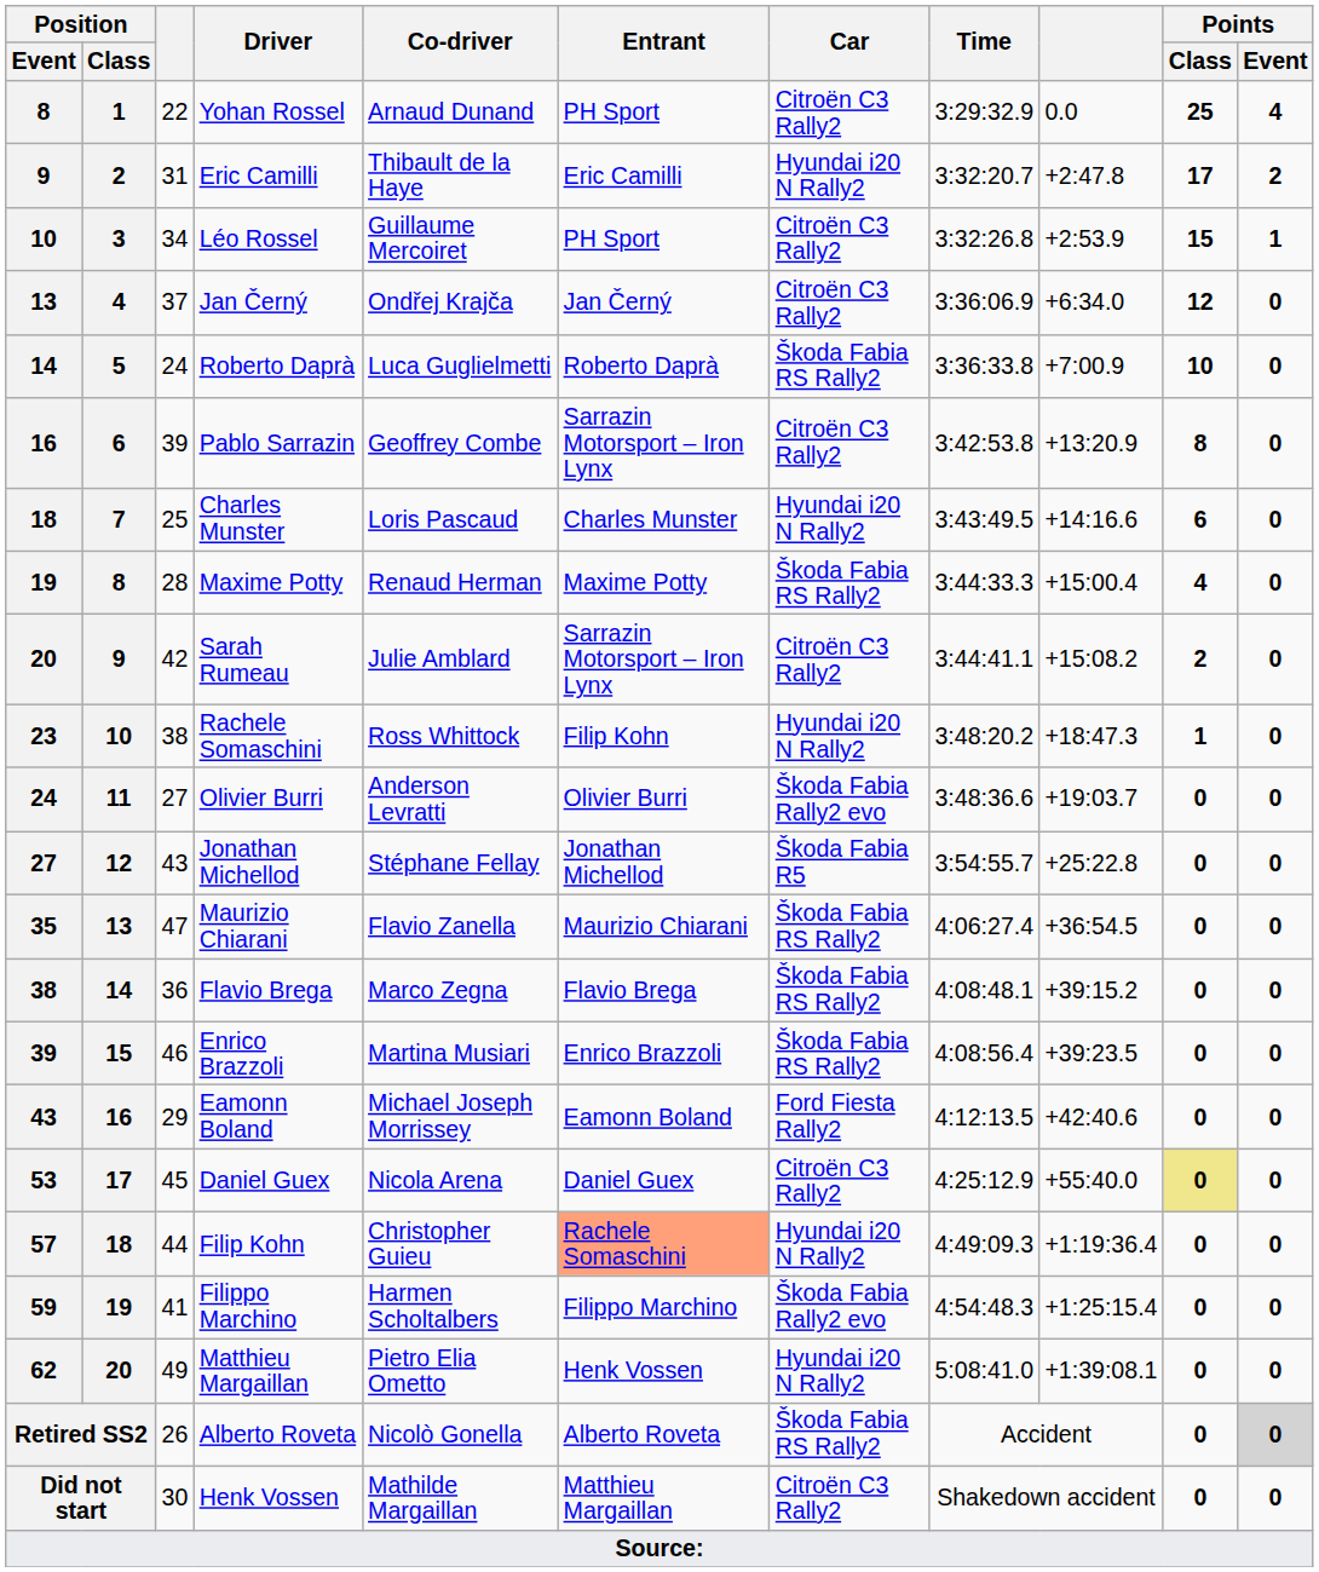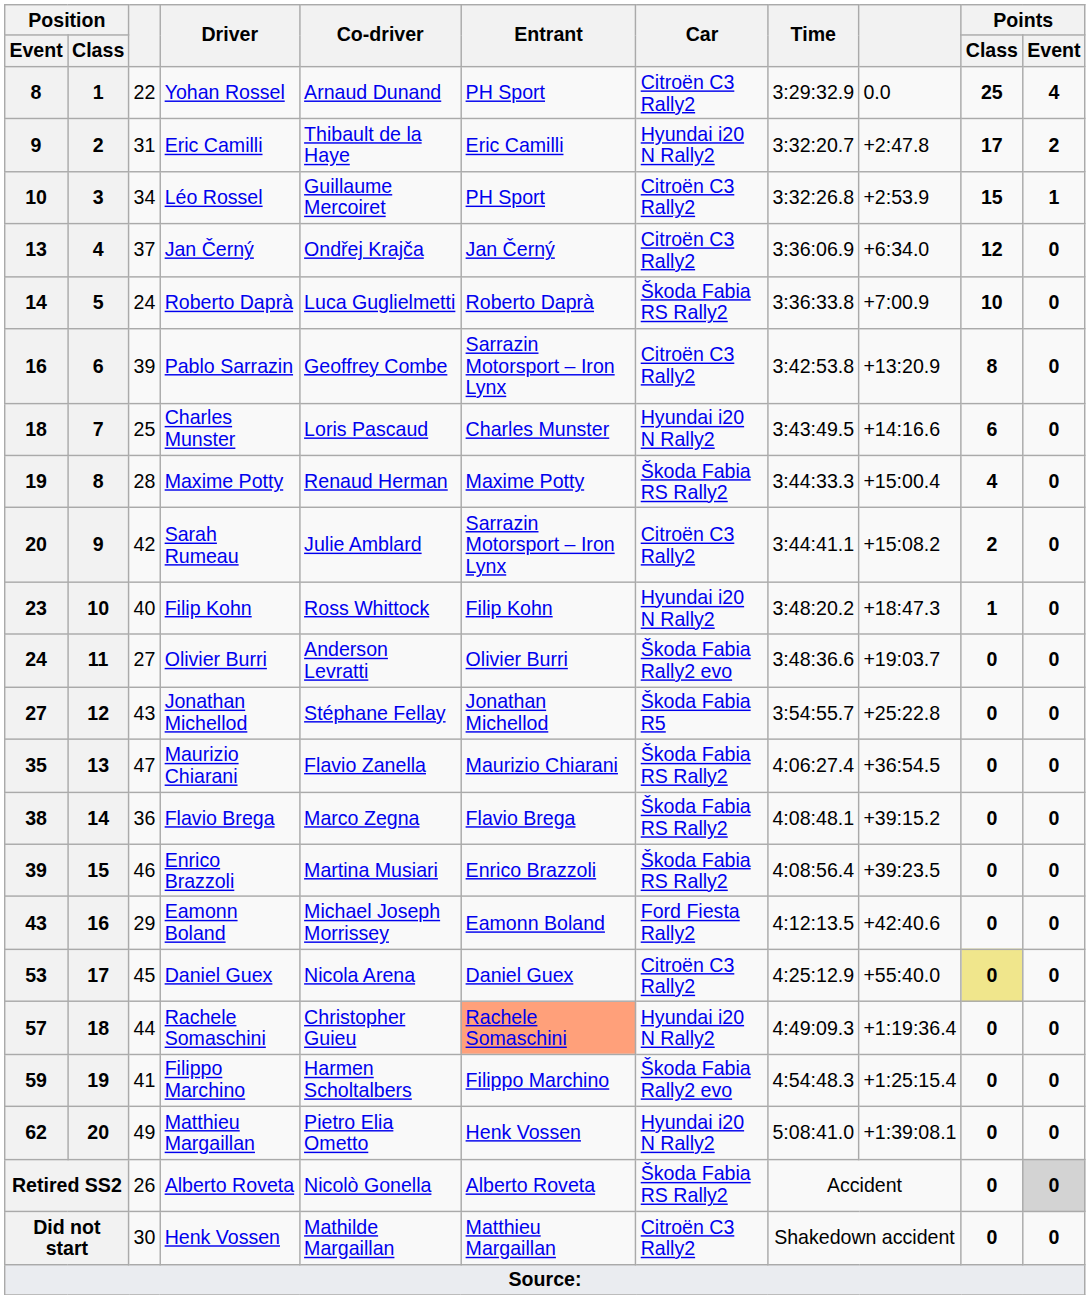23 | column 3: 38 -> 40
23 | Driver: Rachele Somaschini -> Filip Kohn
57 | Driver: Filip Kohn -> Rachele Somaschini
